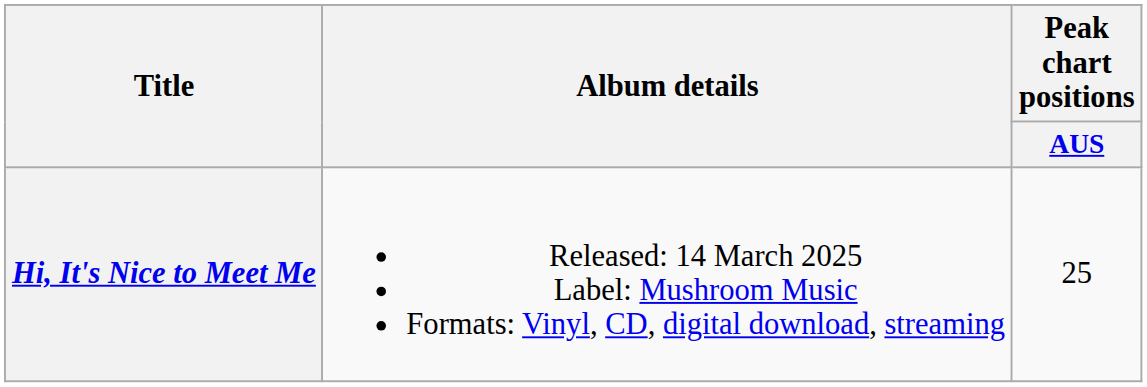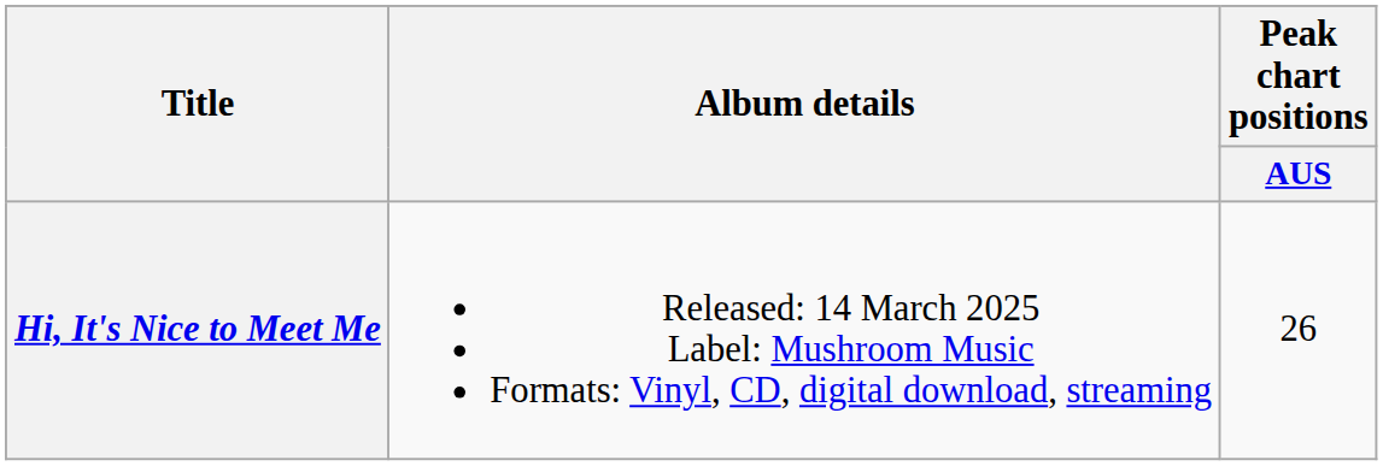Hi, It's Nice to Meet Me | Peak chart positions / AUS: 25 -> 26
